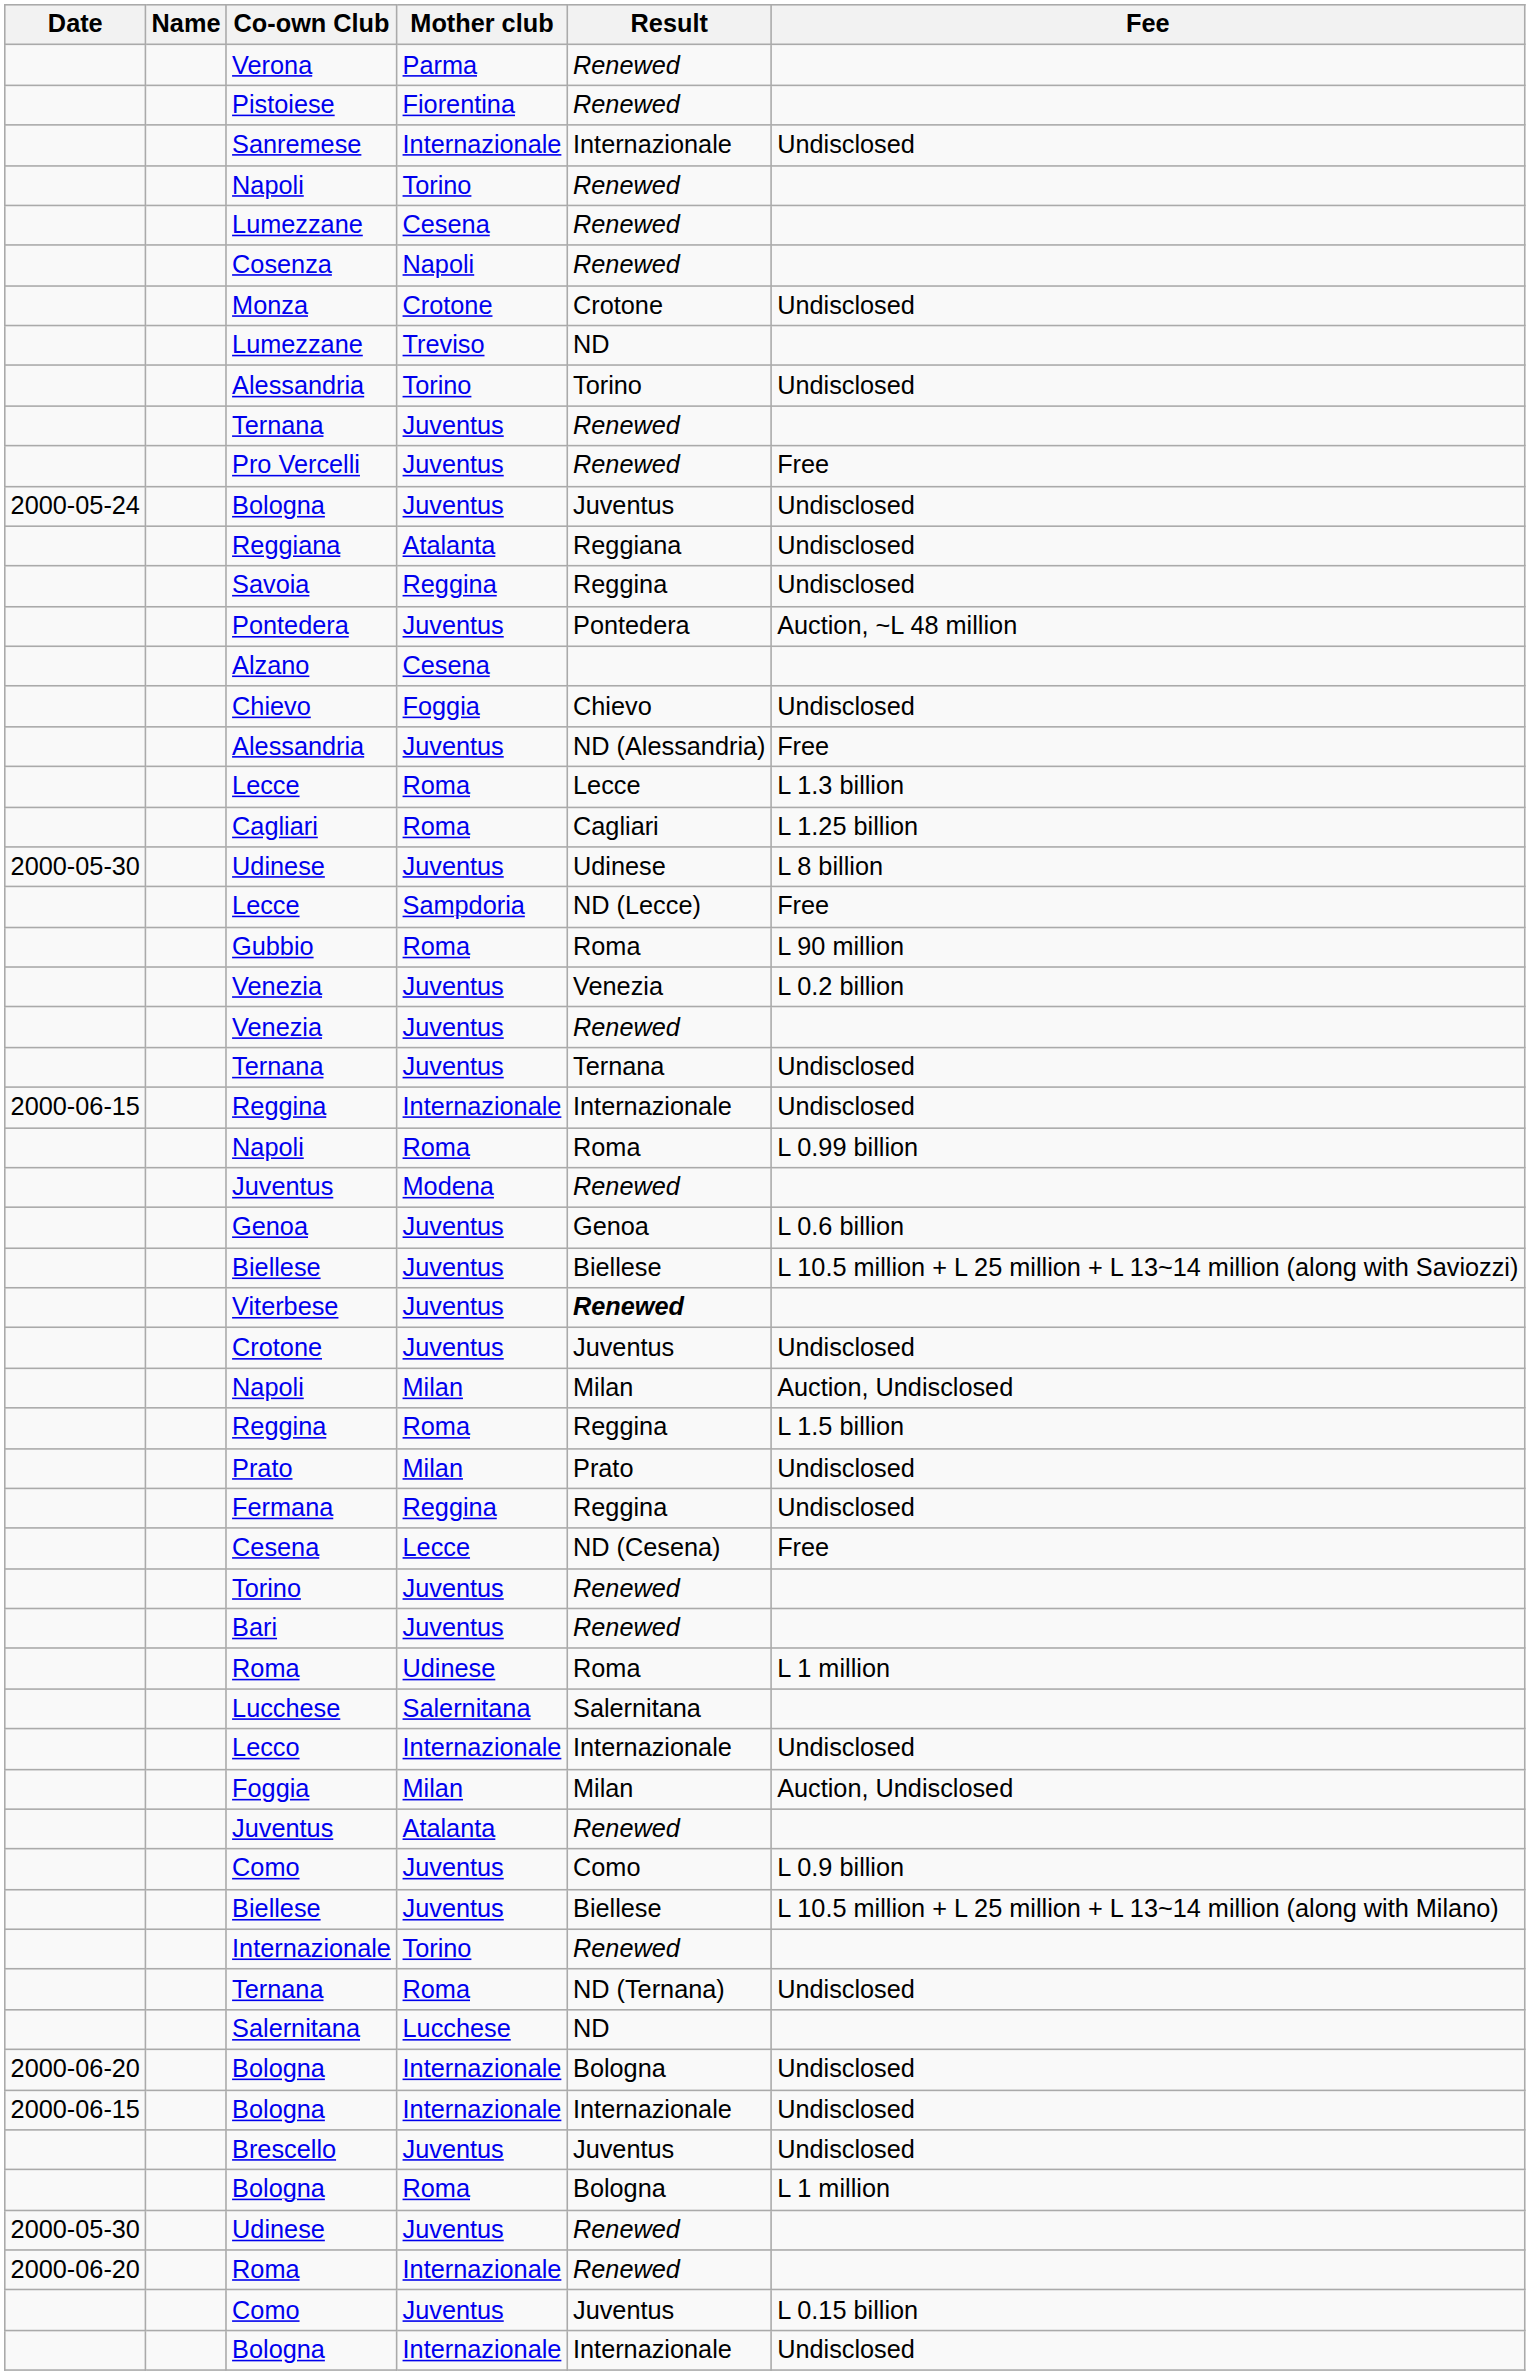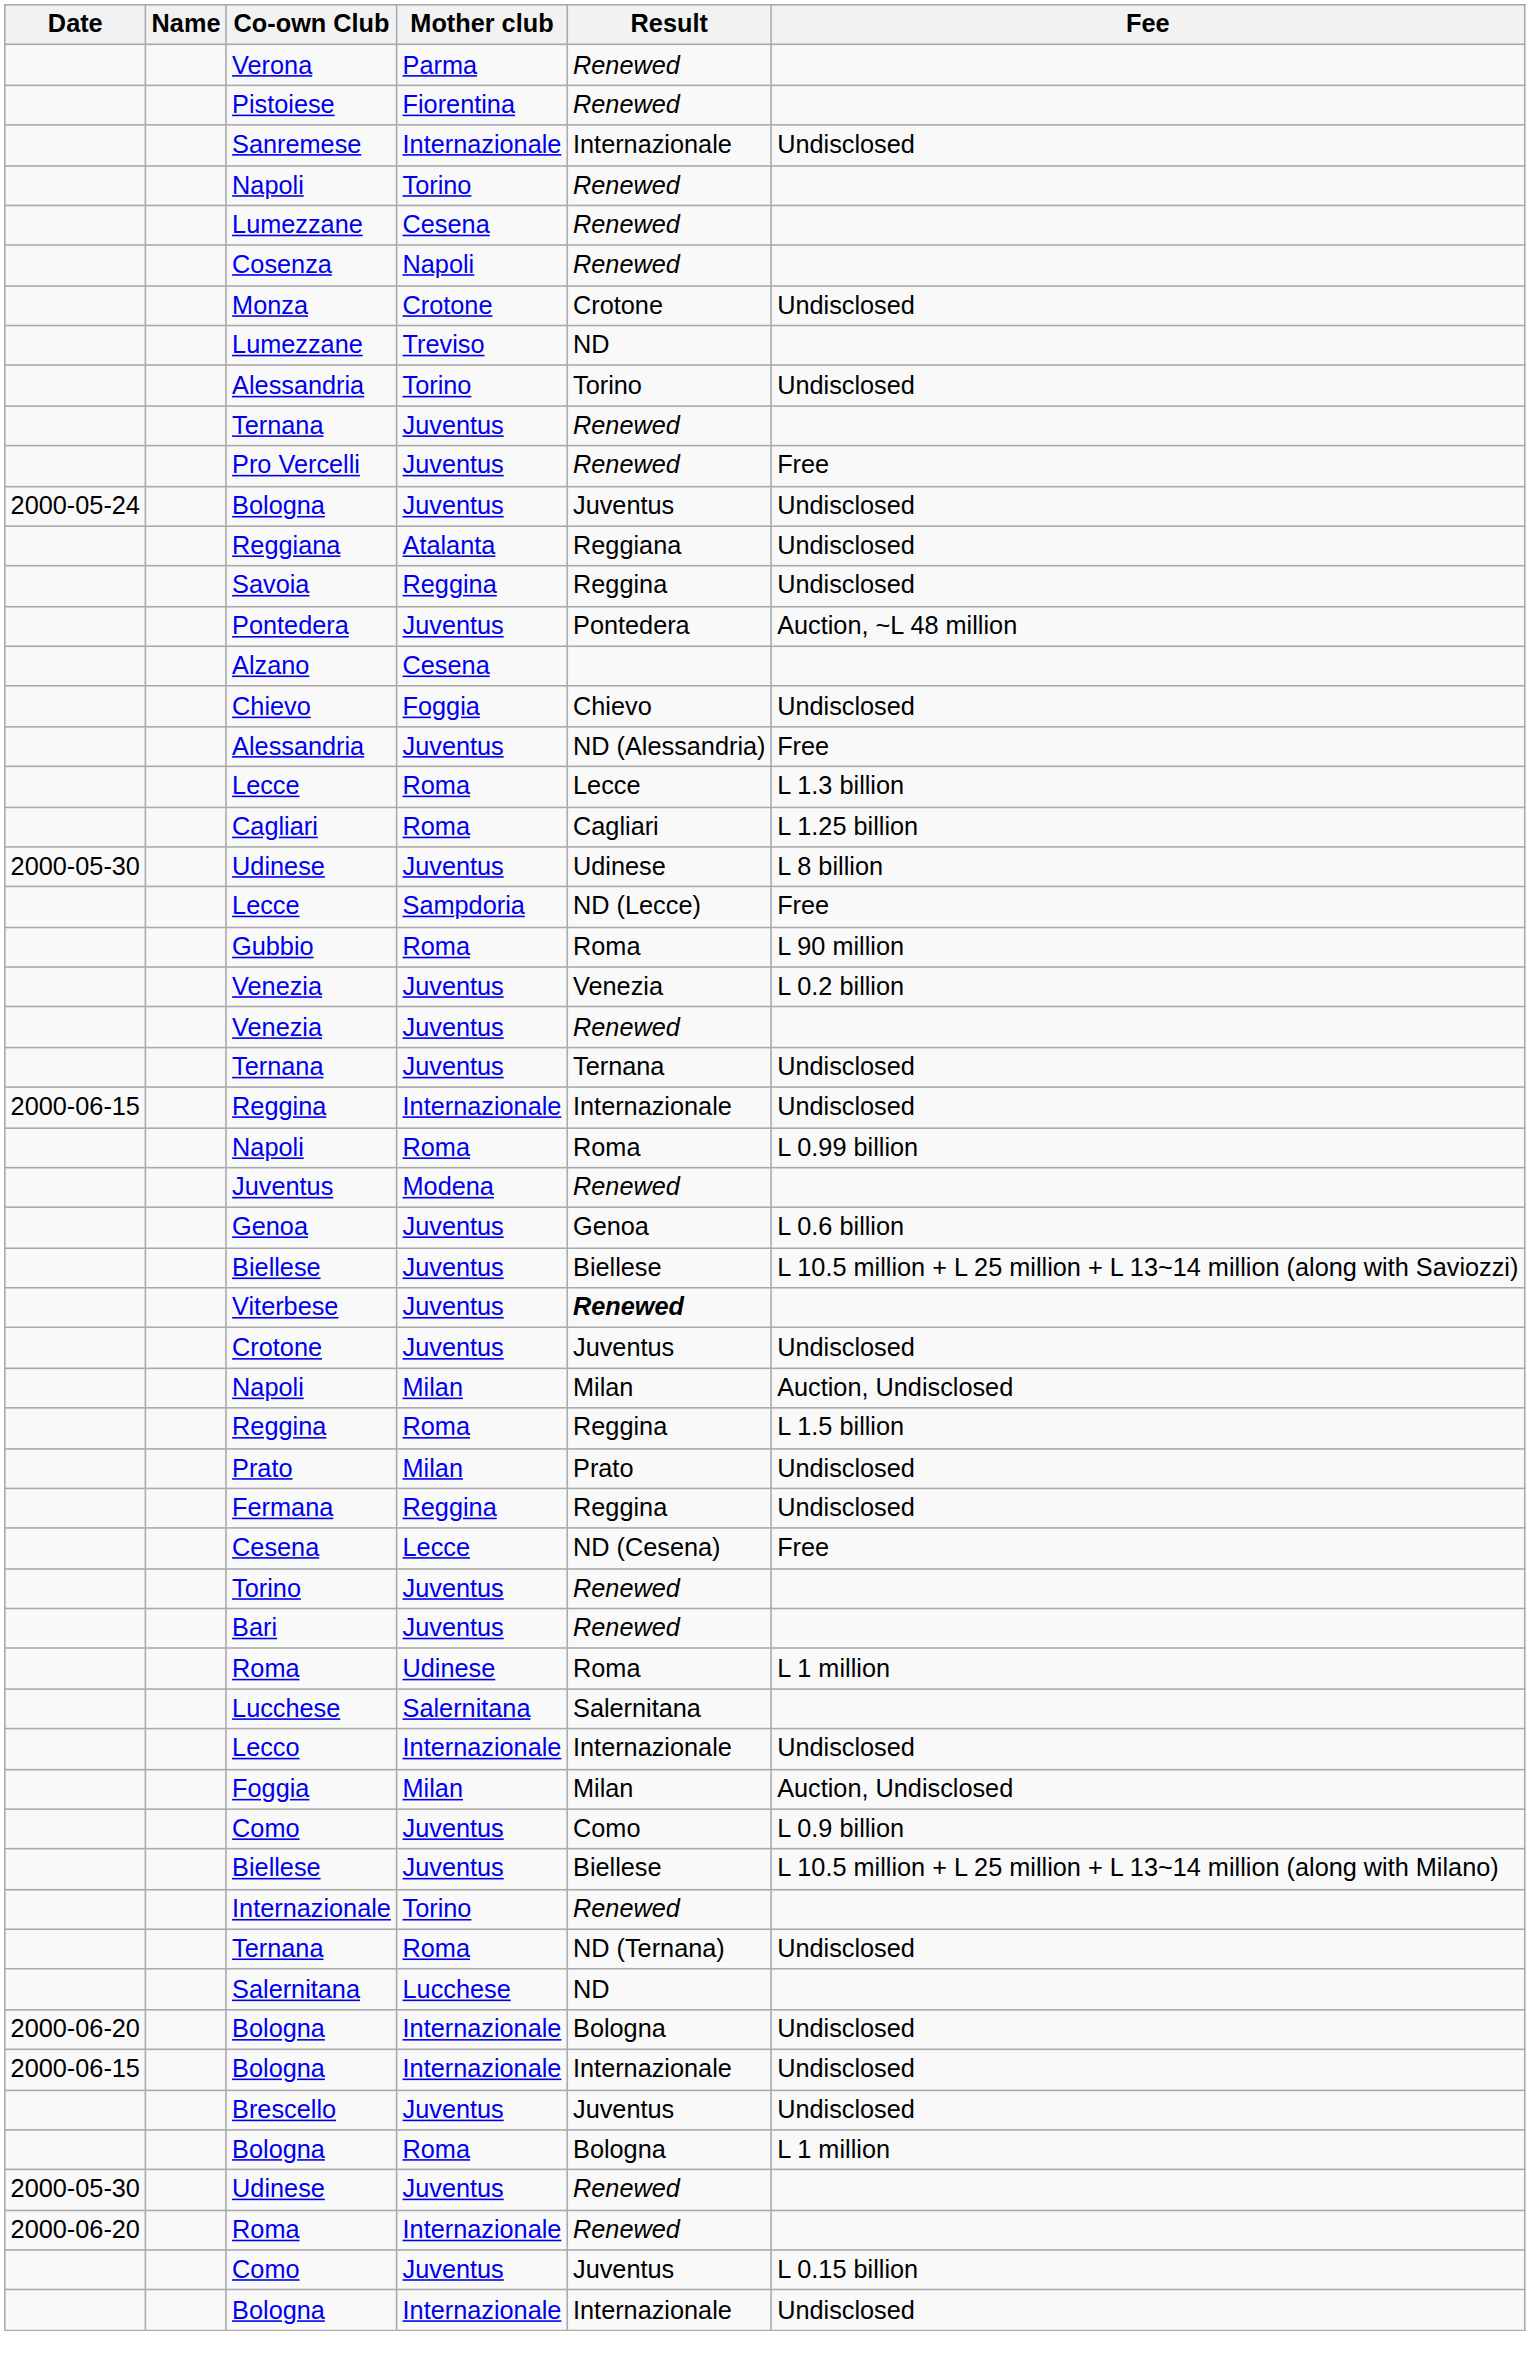- row: Juventus | Atalanta | Renewed
